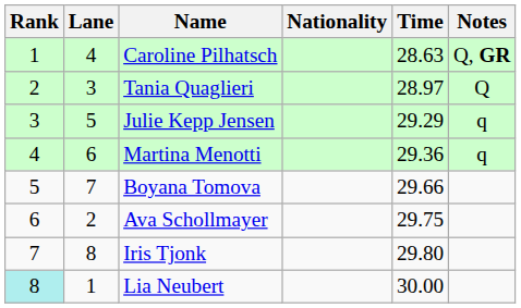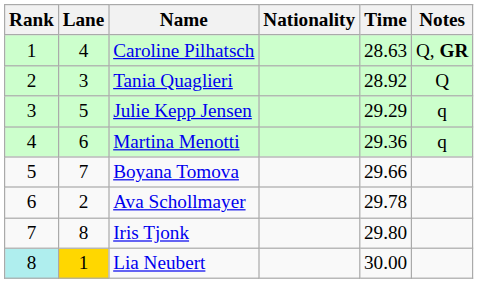Tania Quaglieri | Time: 28.97 -> 28.92
Ava Schollmayer | Time: 29.75 -> 29.78
Lia Neubert | Lane: no background -> gold background
